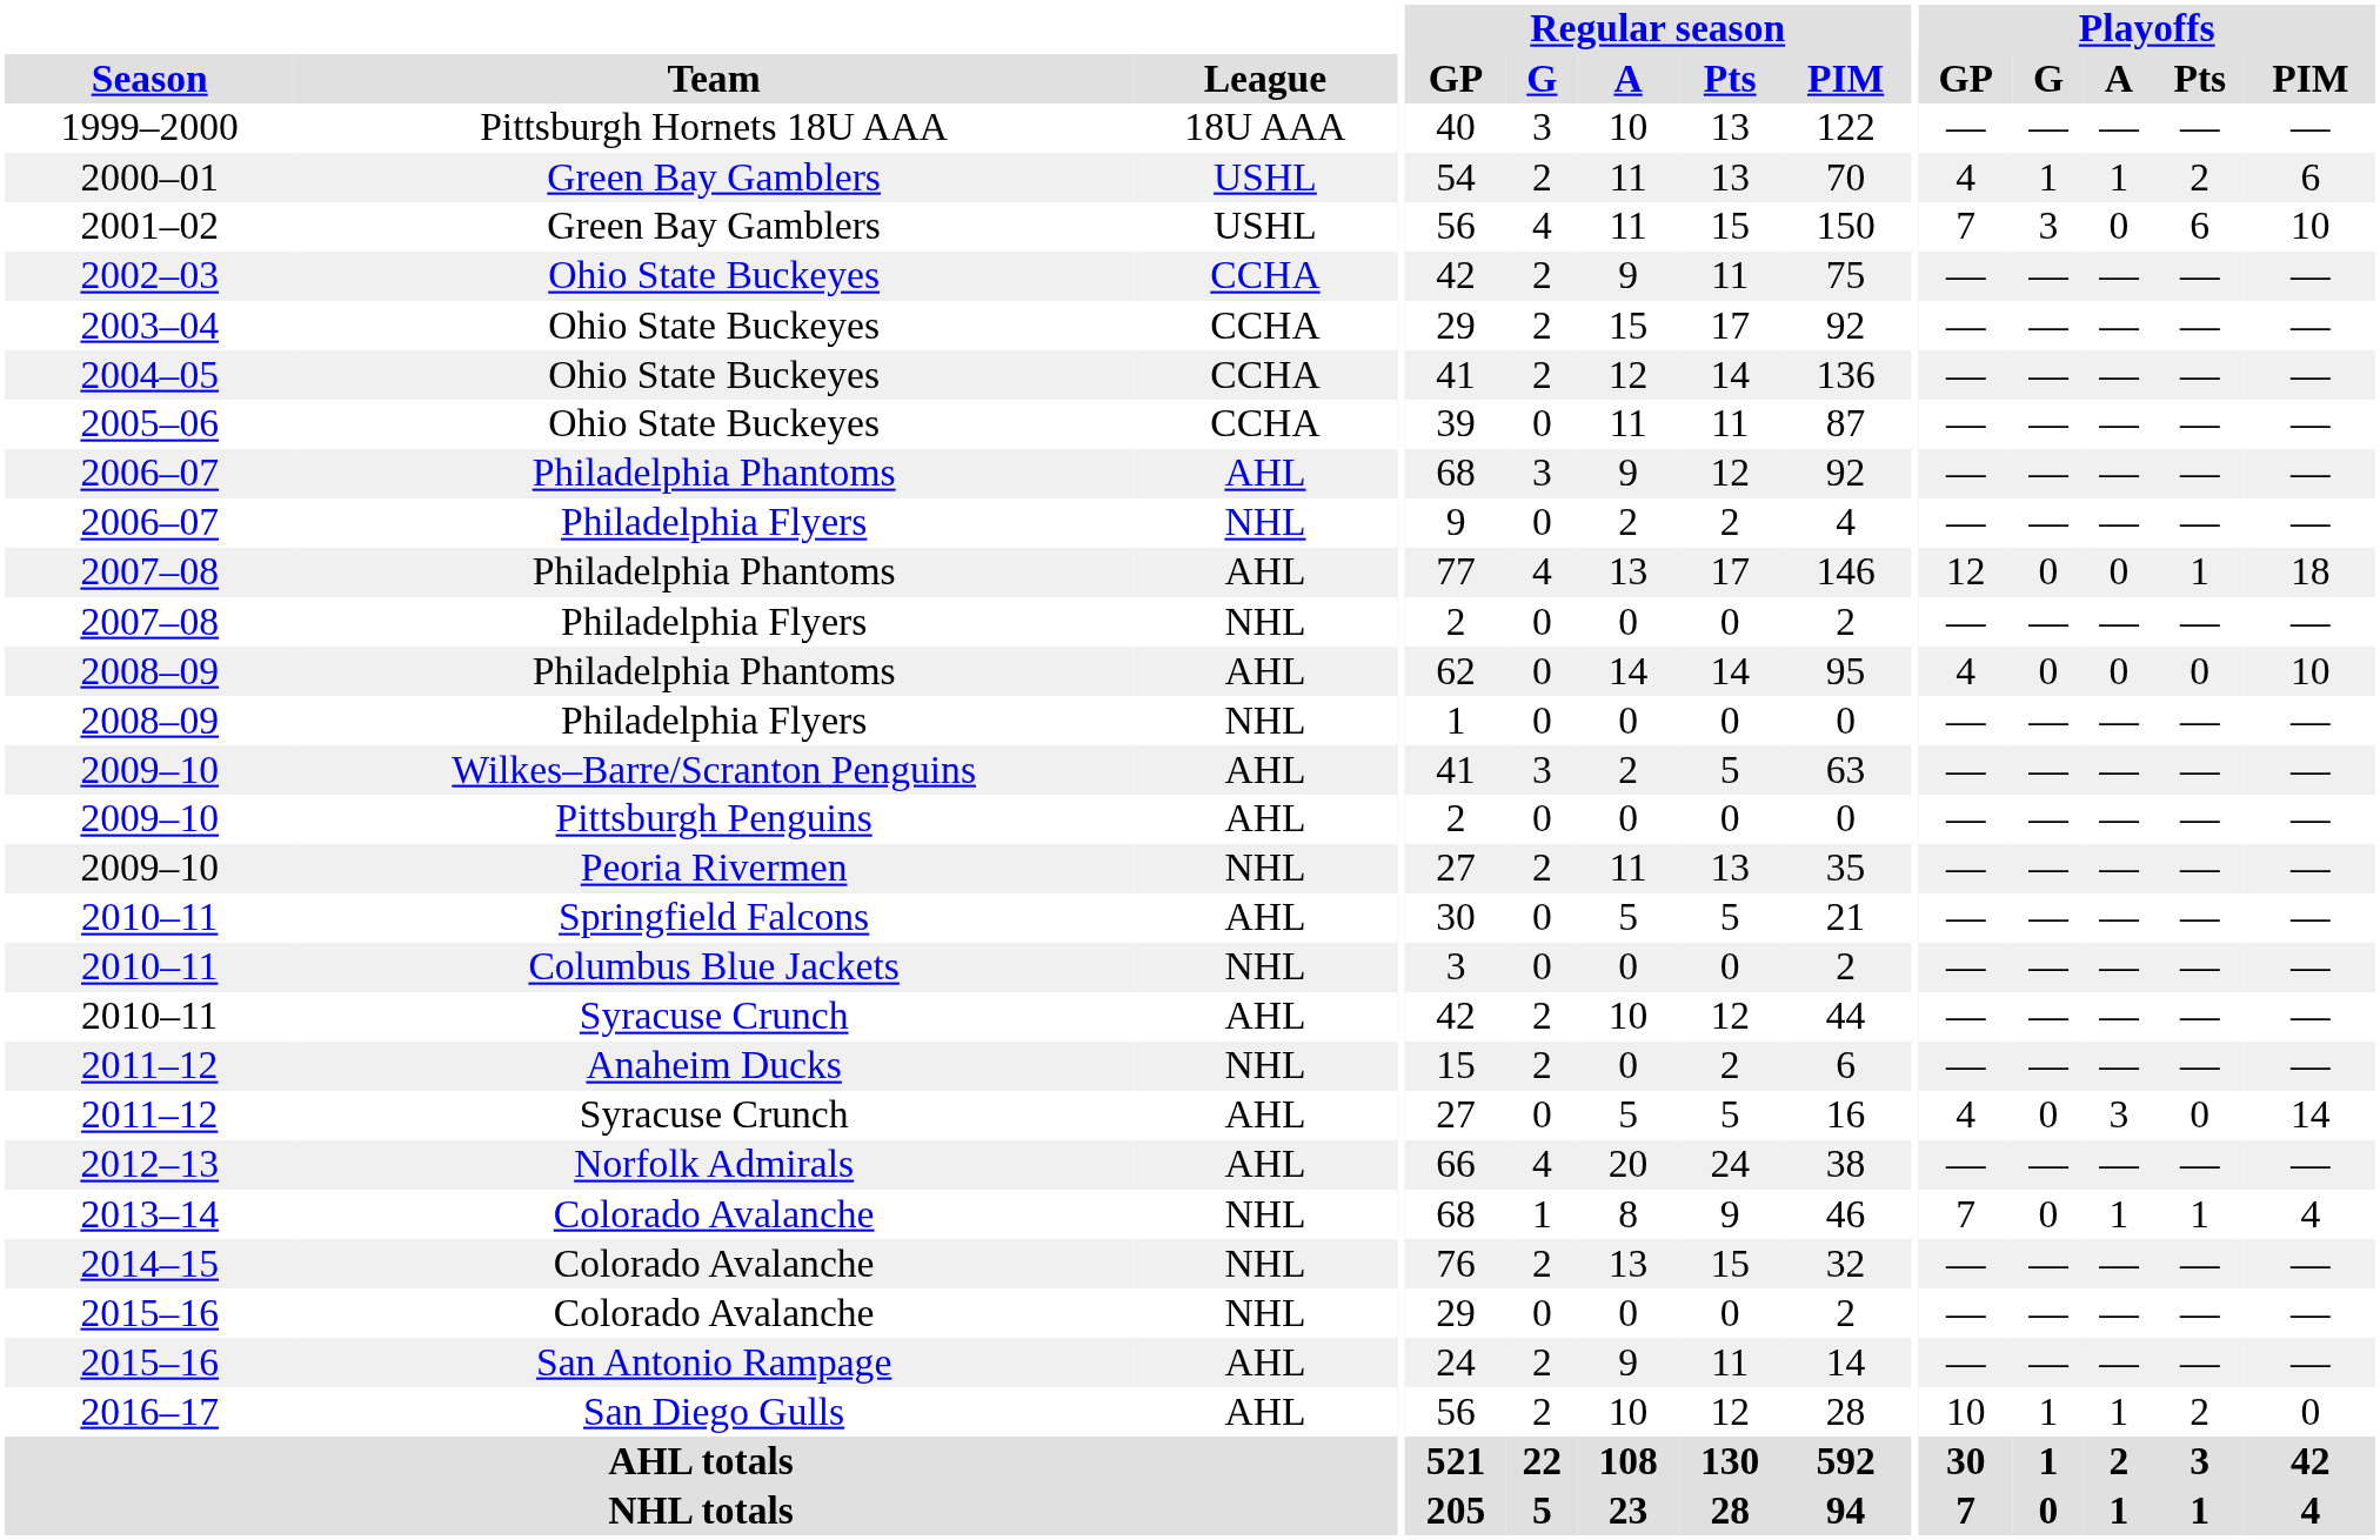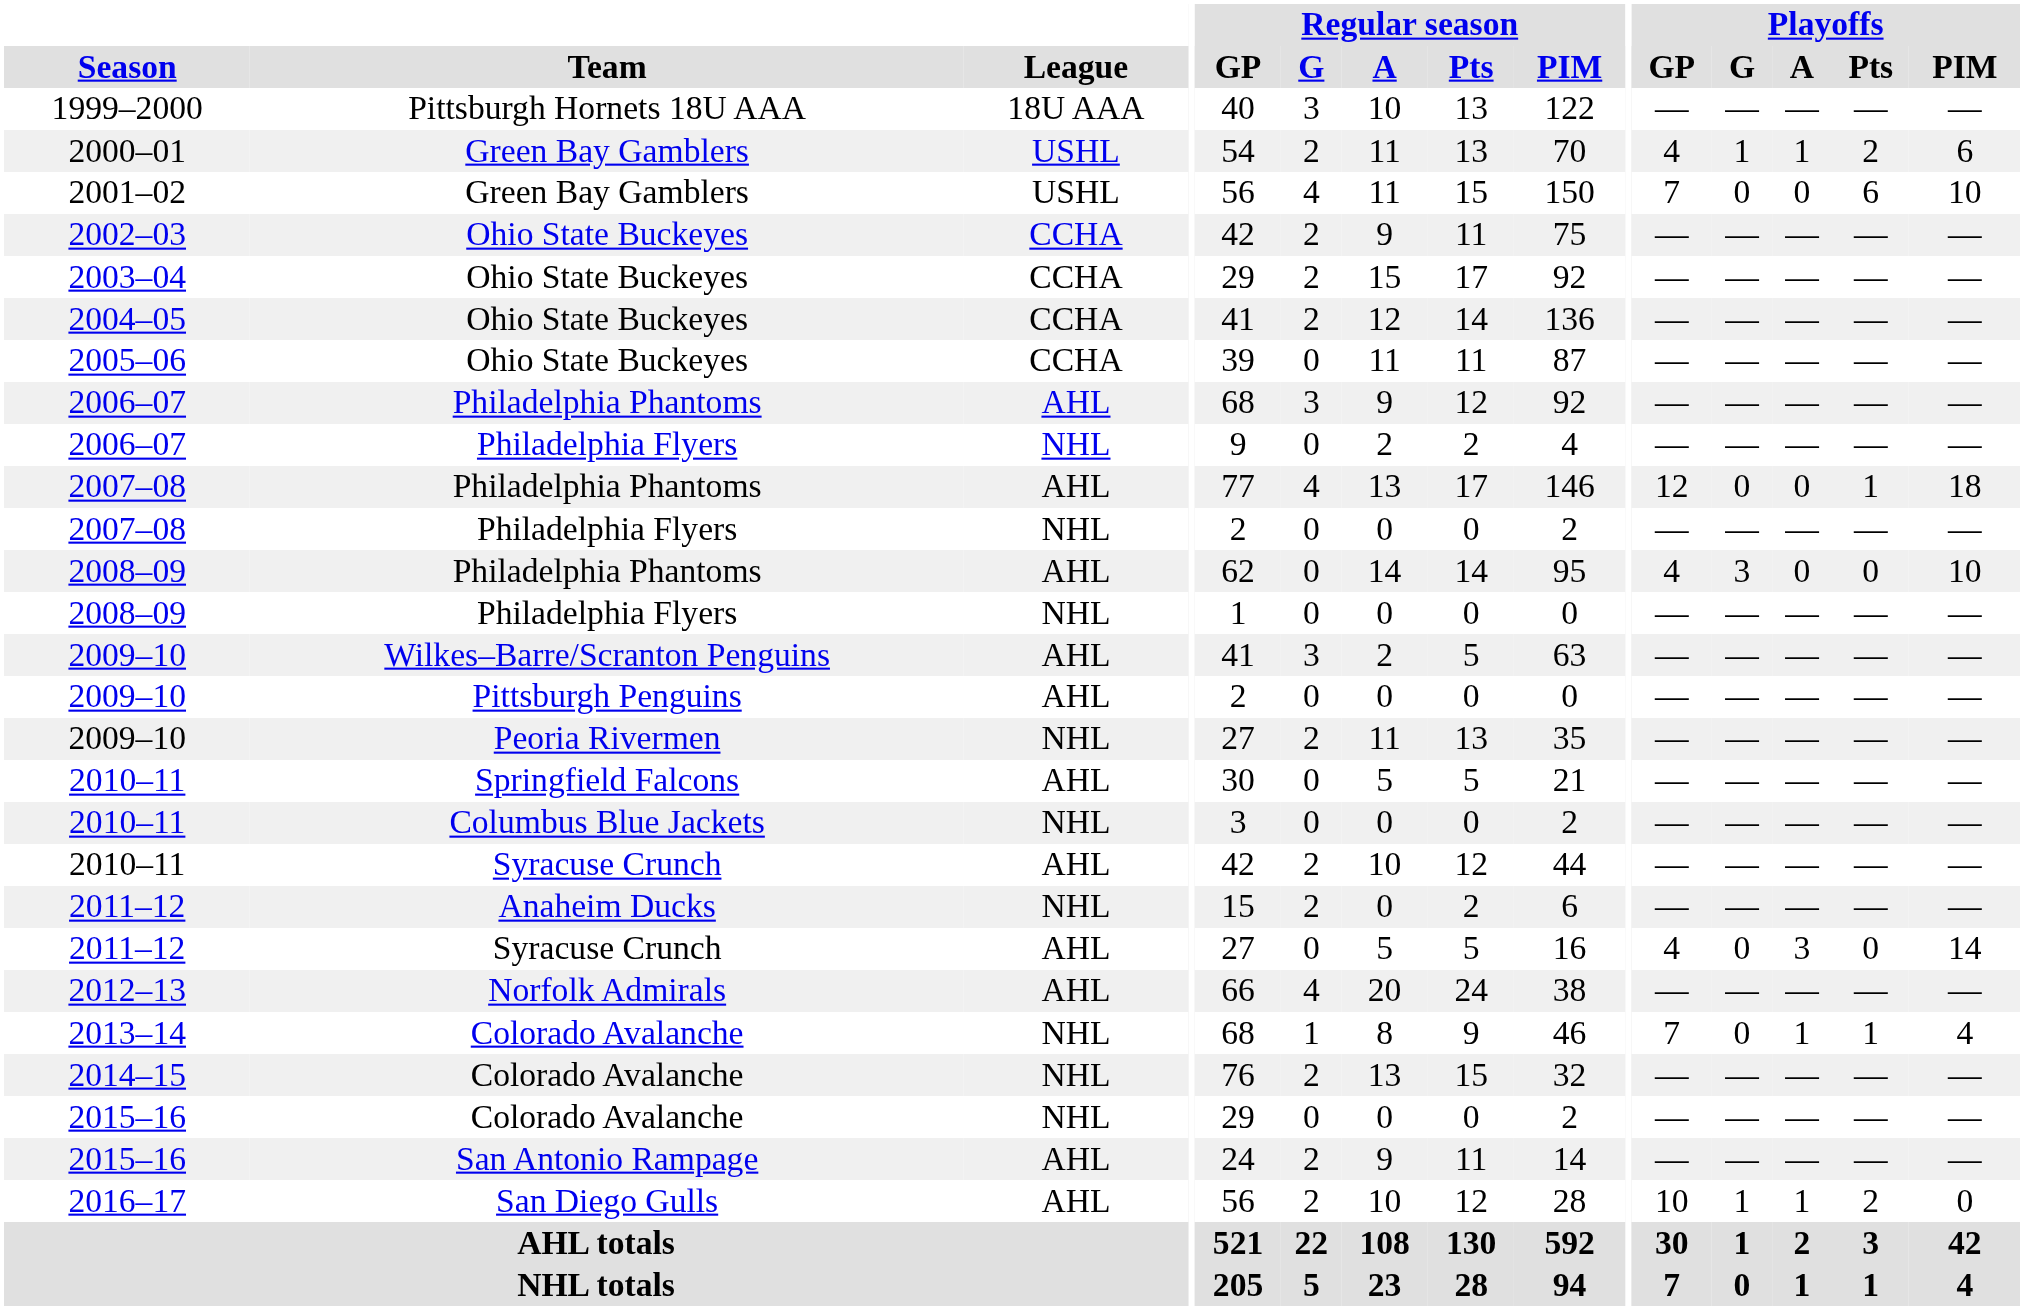2001–02 | Playoffs / G: 3 -> 0
2008–09 / Philadelphia Phantoms | Playoffs / G: 0 -> 3
